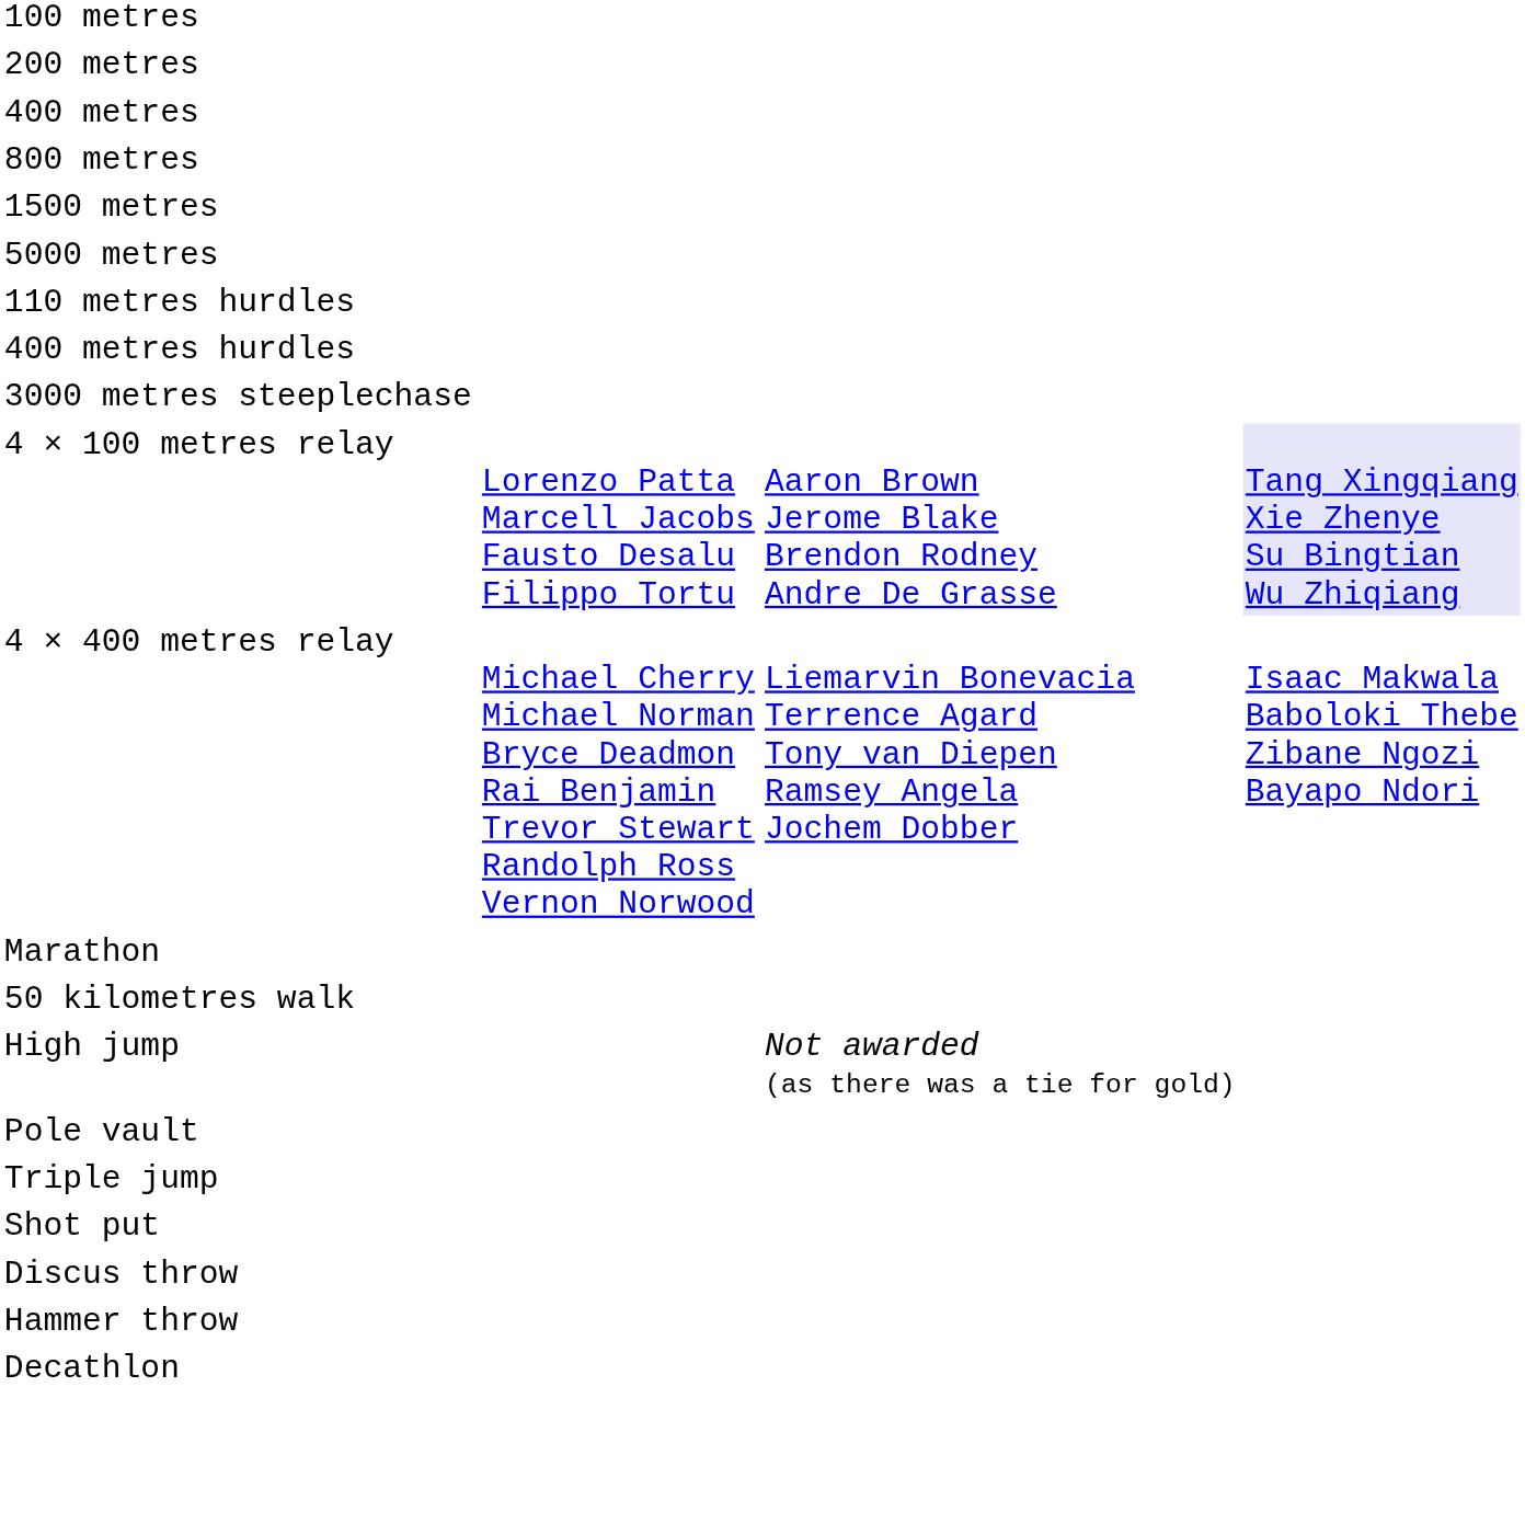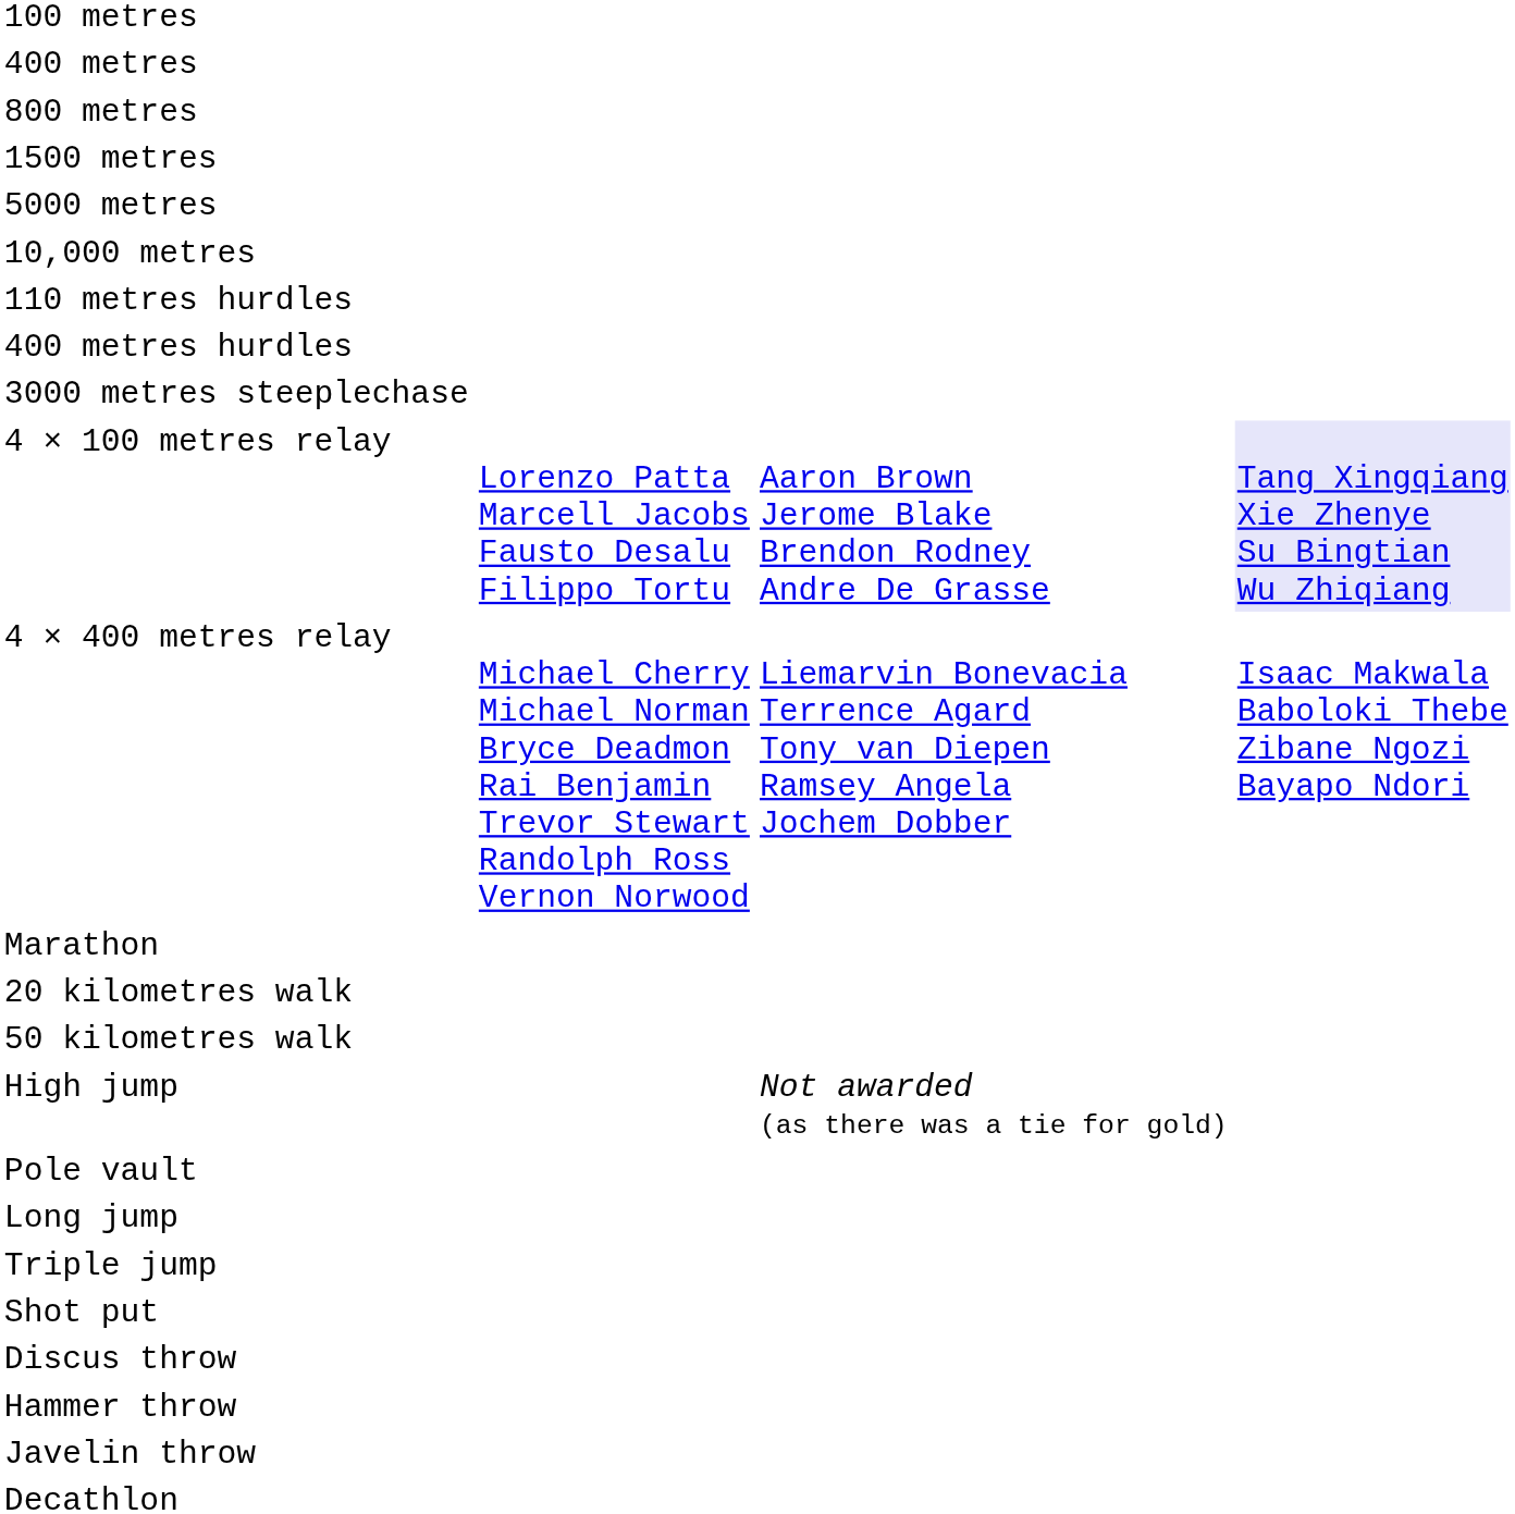- row: 200 metres
+ row: 10,000 metres
+ row: 20 kilometres walk
+ row: Long jump
+ row: Javelin throw
